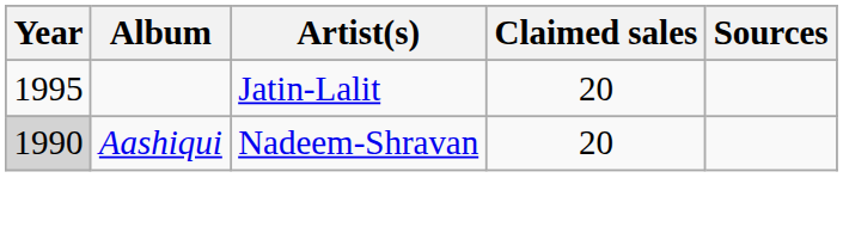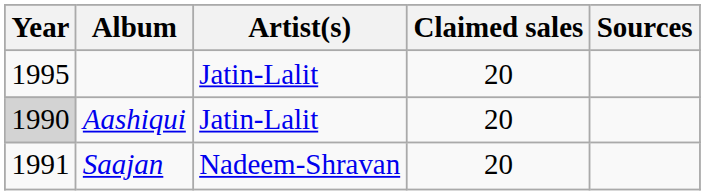Aashiqui | Artist(s): Nadeem-Shravan -> Jatin-Lalit
+ row: 1991 | Saajan | Nadeem-Shravan | 20
